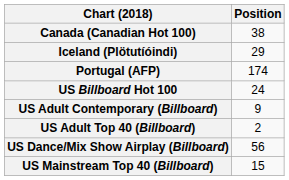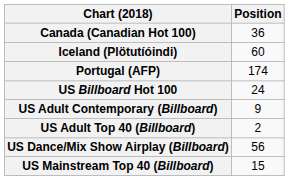Canada (Canadian Hot 100) | Position: 38 -> 36
Iceland (Plötutíóindi) | Position: 29 -> 60
